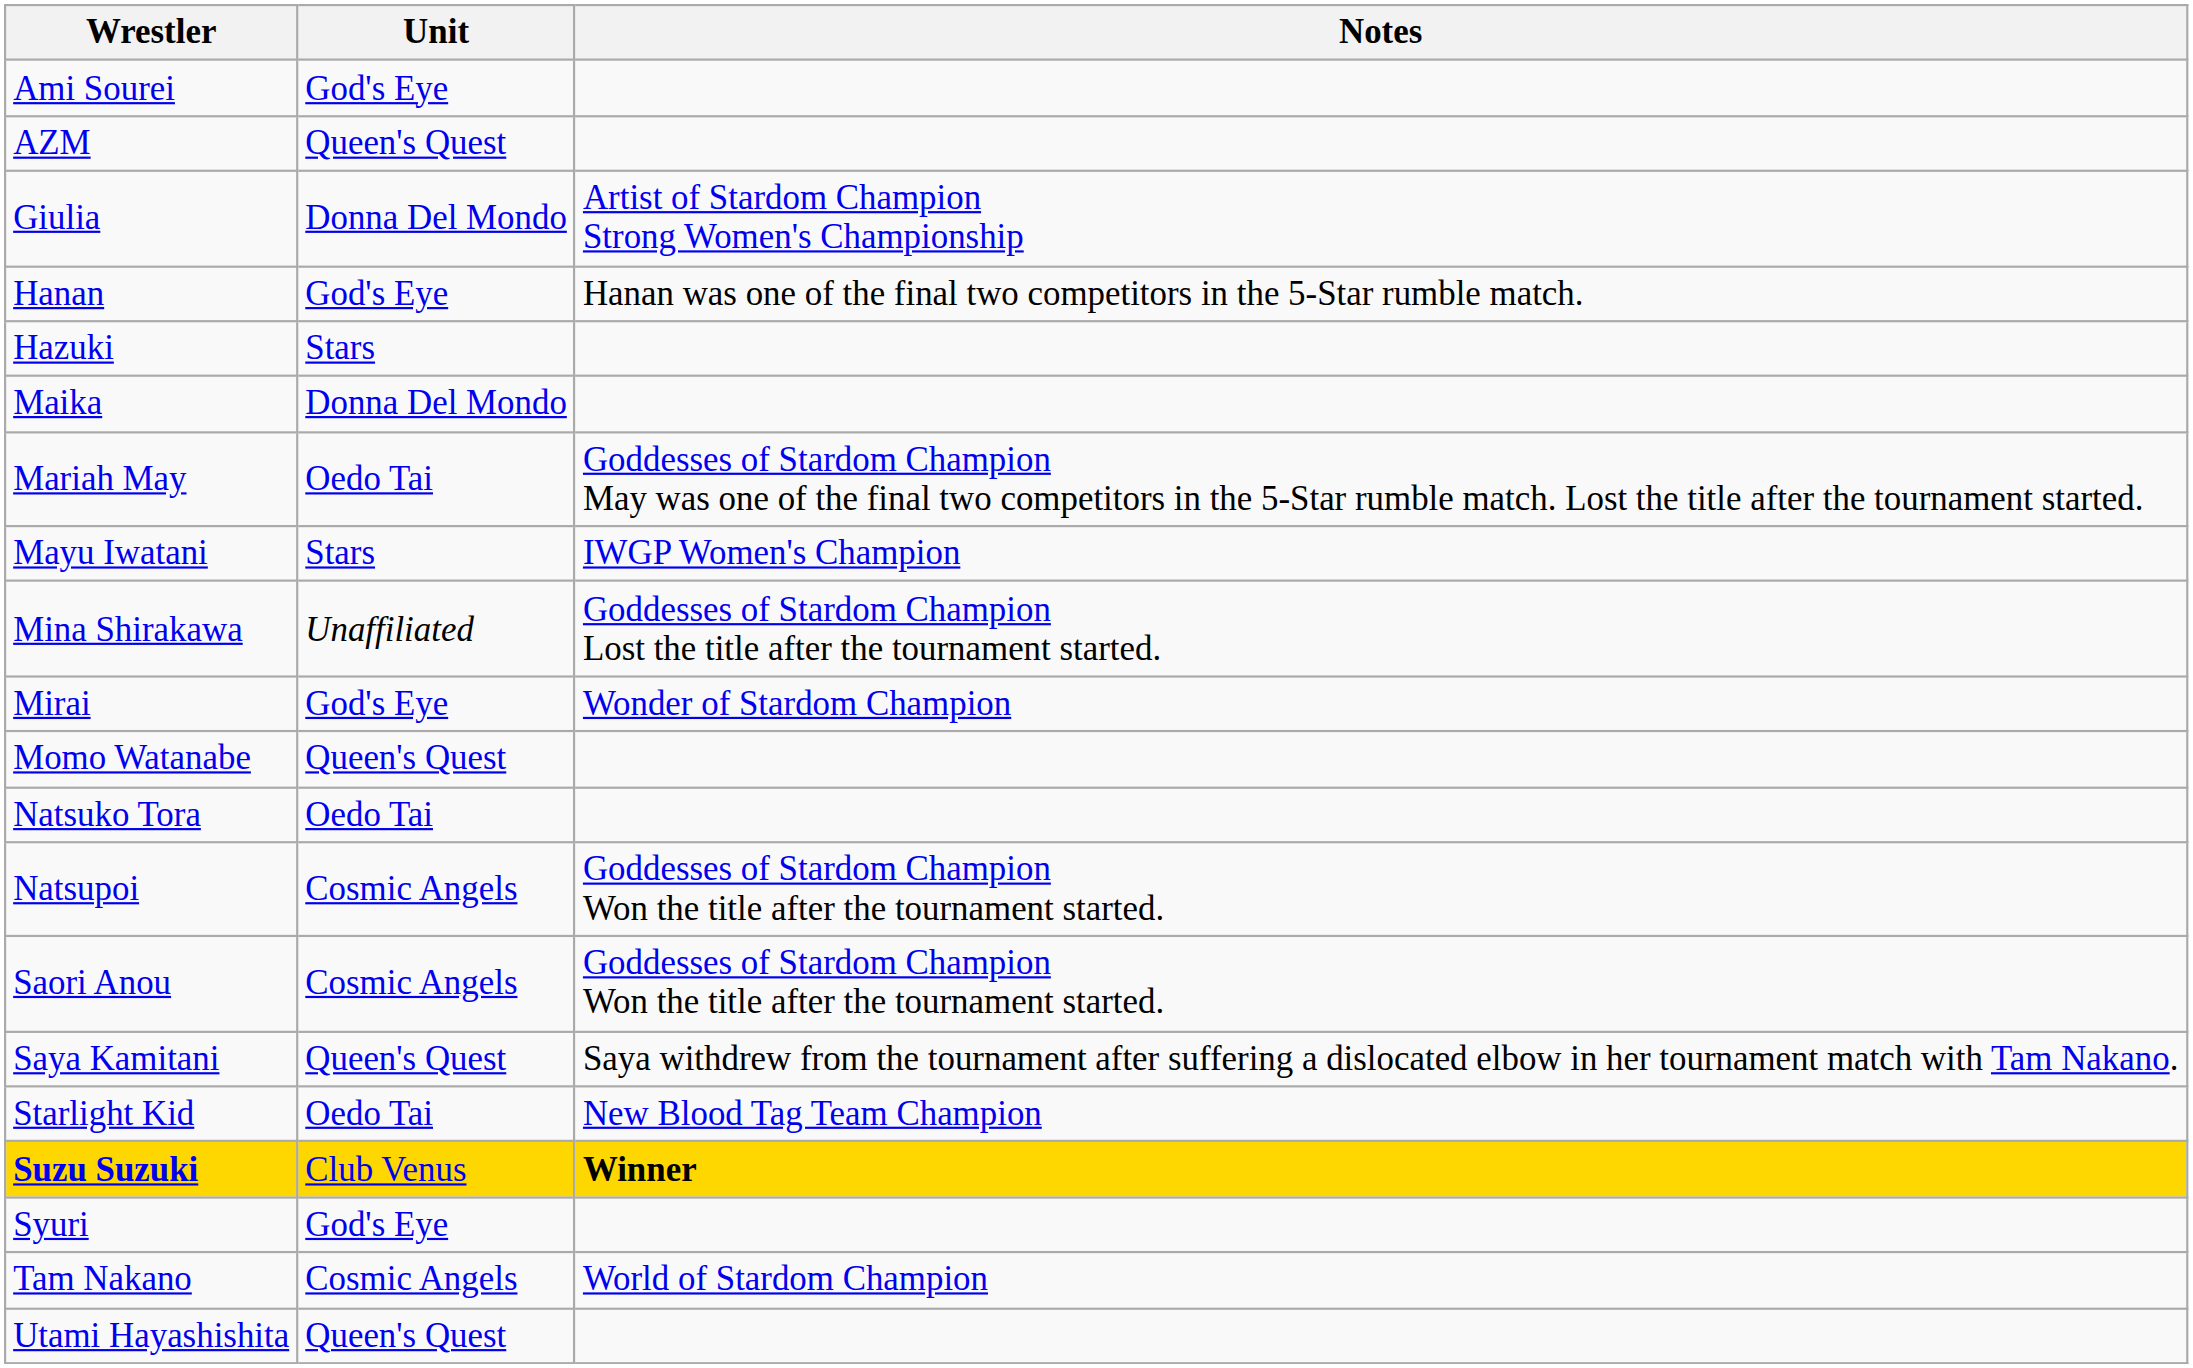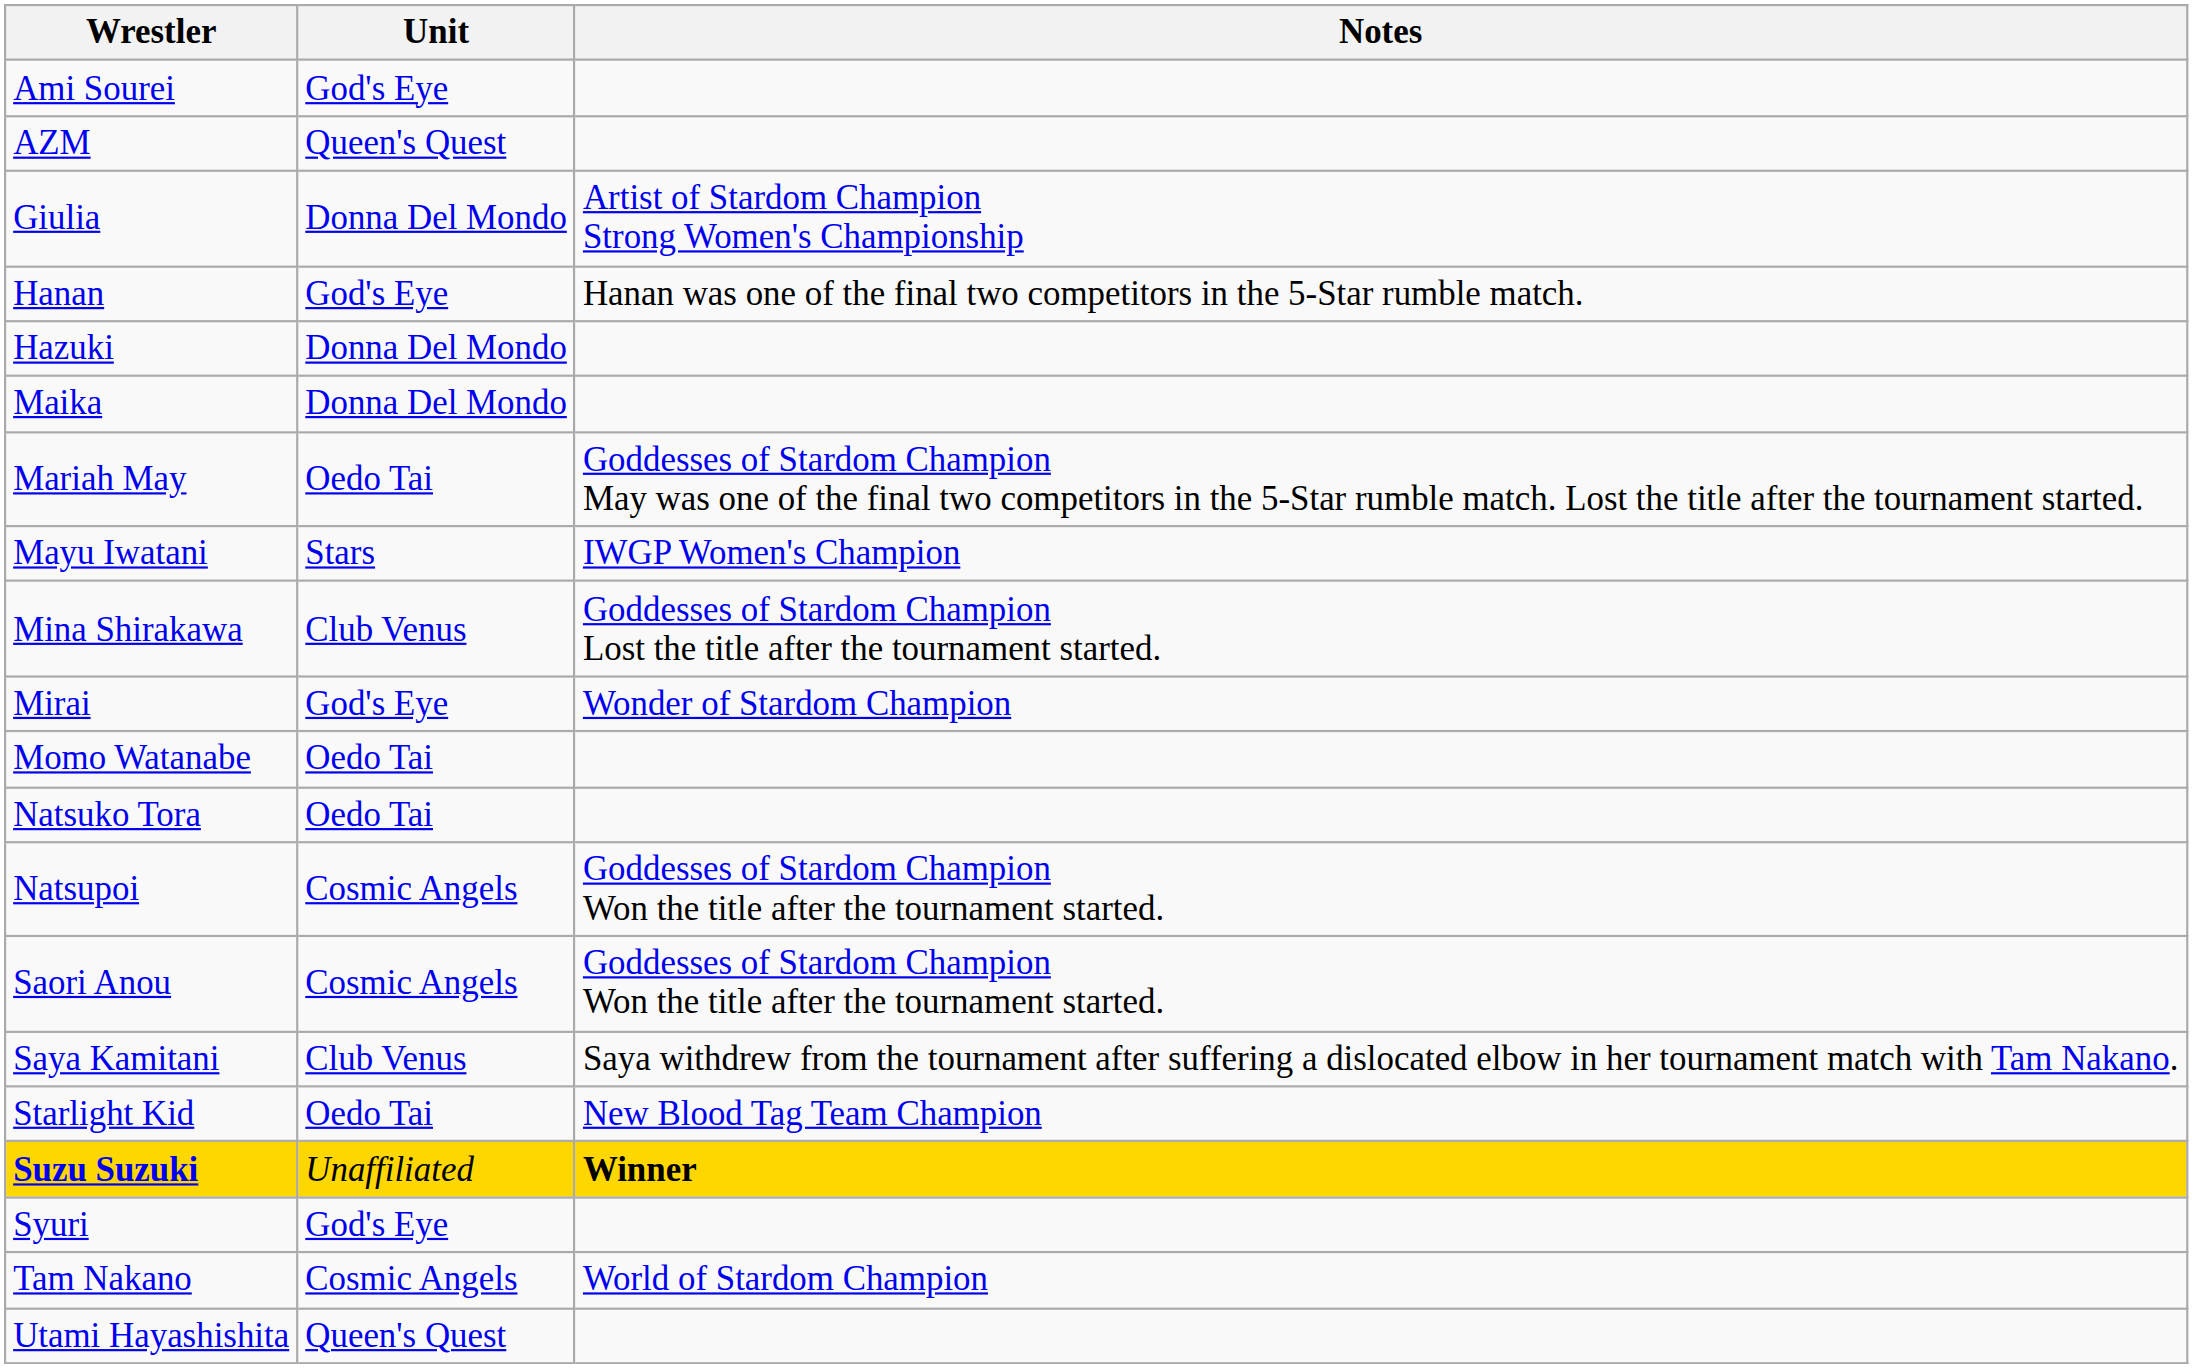Hazuki | Unit: Stars -> Donna Del Mondo
Mina Shirakawa | Unit: Unaffiliated -> Club Venus
Momo Watanabe | Unit: Queen's Quest -> Oedo Tai
Saya Kamitani | Unit: Queen's Quest -> Club Venus
Suzu Suzuki | Unit: Club Venus -> Unaffiliated
